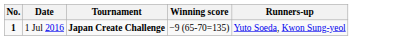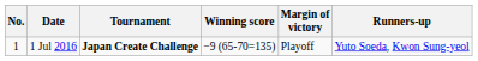+ column: Margin of victory | Playoff
1 Jul 2016 | No.: bold -> normal
